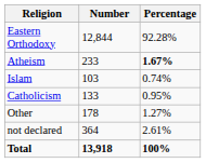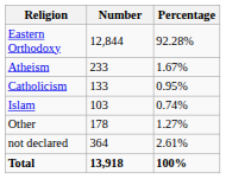Atheism | Percentage: bold -> normal
rows swapped: Catholicism <-> Islam
